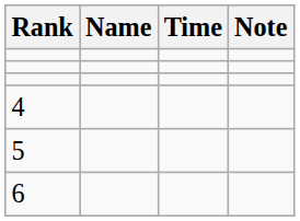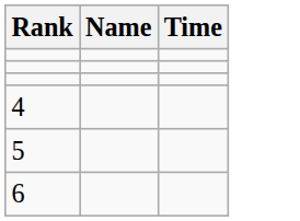- column: Note
